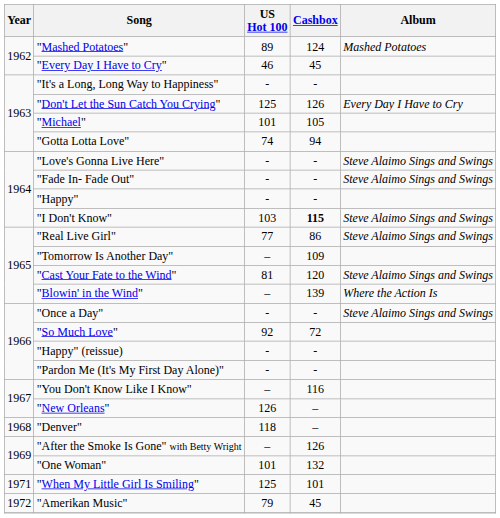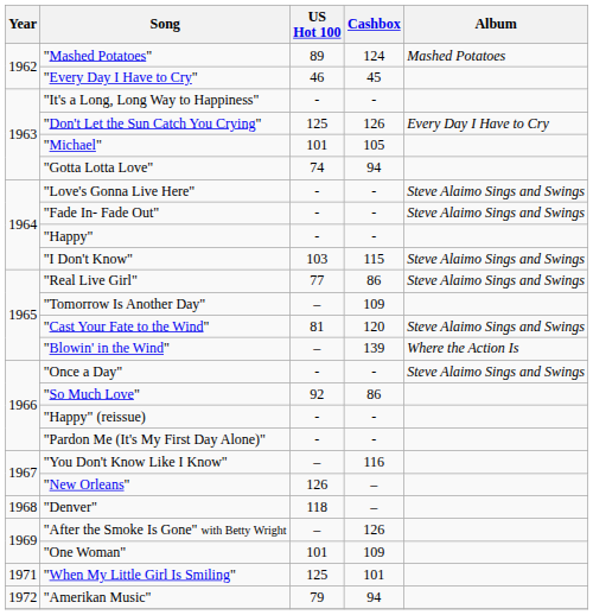"I Don't Know" | Cashbox: bold -> normal
"So Much Love" | Cashbox: 72 -> 86
"One Woman" | Cashbox: 132 -> 109
"Amerikan Music" | Cashbox: 45 -> 94
